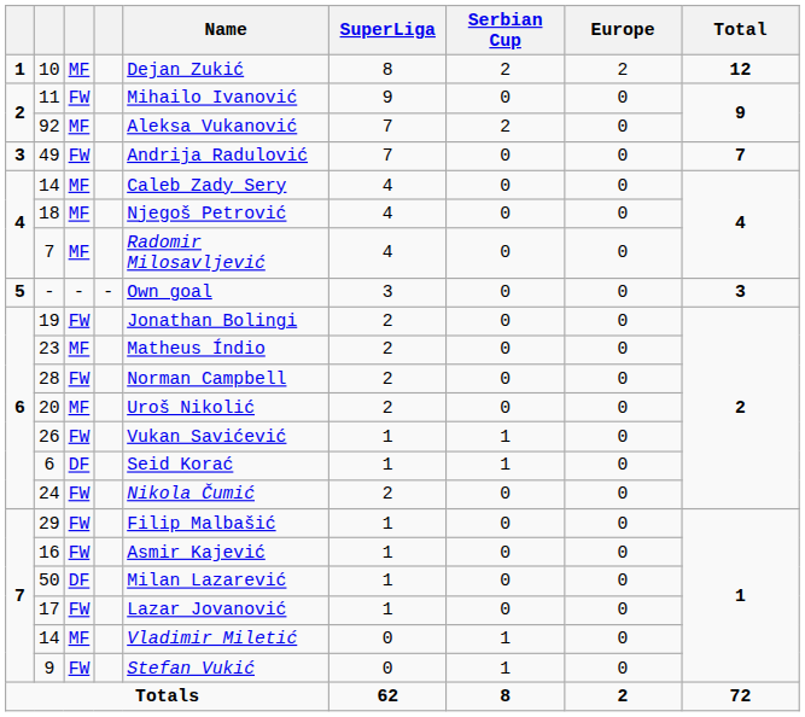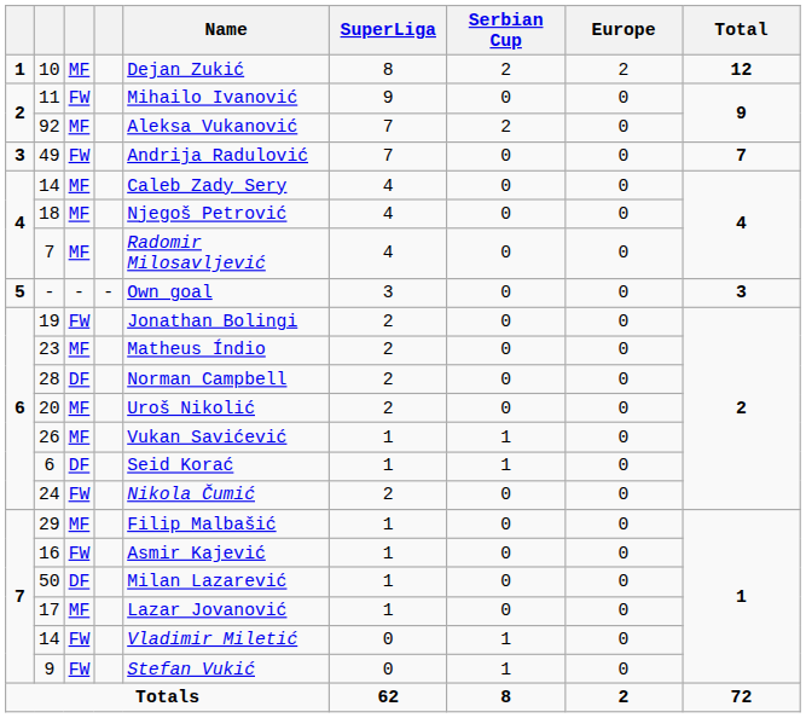28 | column 3: FW -> DF
26 | column 3: FW -> MF
29 | column 3: FW -> MF
17 | column 3: FW -> MF
7 / 14 | column 3: MF -> FW
